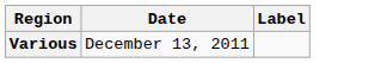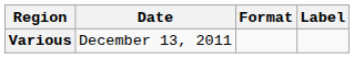+ column: Format
